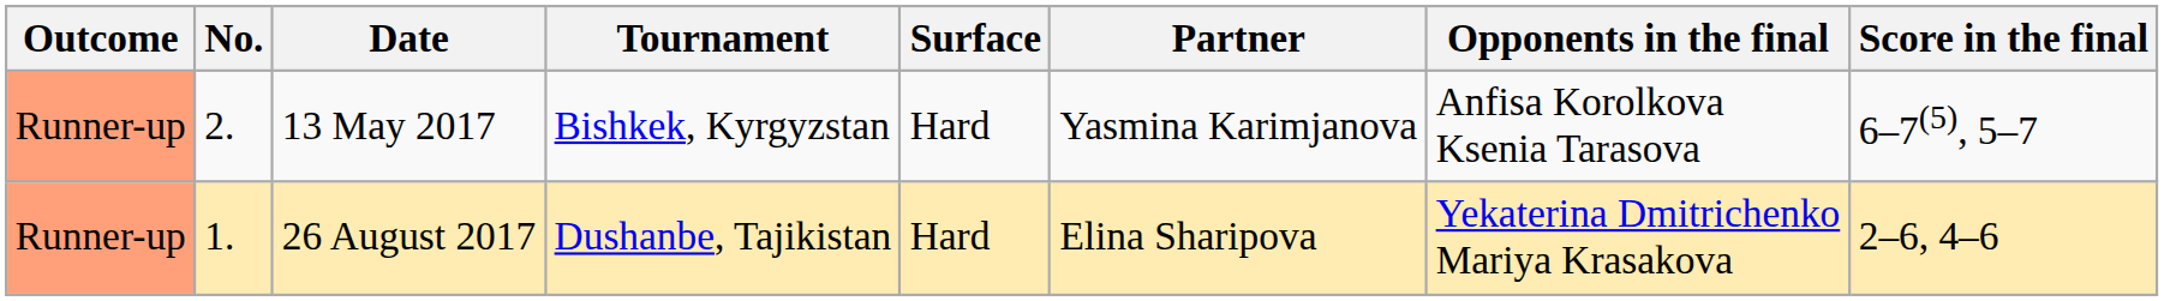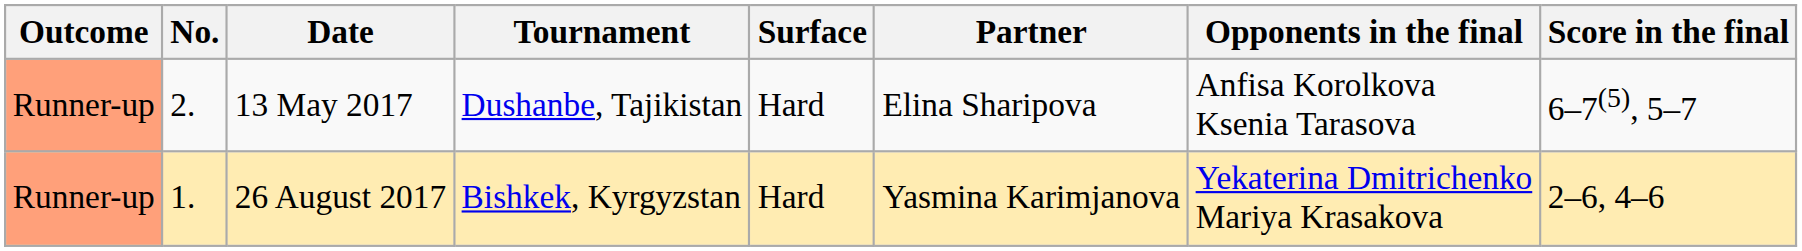13 May 2017 | Tournament: Bishkek, Kyrgyzstan -> Dushanbe, Tajikistan
13 May 2017 | Partner: Yasmina Karimjanova -> Elina Sharipova
26 August 2017 | Tournament: Dushanbe, Tajikistan -> Bishkek, Kyrgyzstan
26 August 2017 | Partner: Elina Sharipova -> Yasmina Karimjanova
